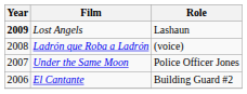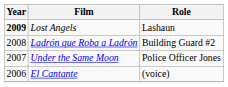Ladrón que Roba a Ladrón | Role: (voice) -> Building Guard #2
El Cantante | Role: Building Guard #2 -> (voice)
